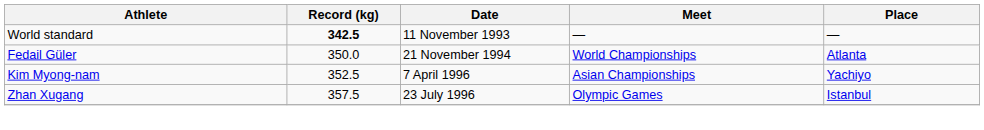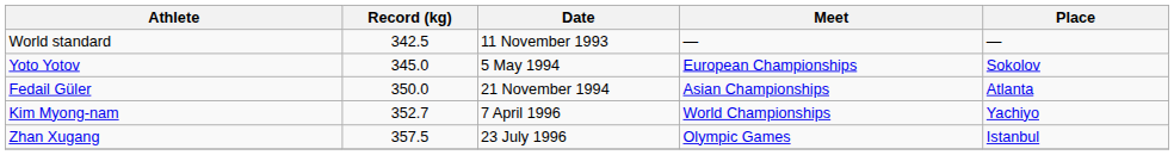World standard | Record (kg): bold -> normal
+ row: Yoto Yotov | 345.0 | 5 May 1994 | European Championships | Sokolov
Fedail Güler | Meet: World Championships -> Asian Championships
Kim Myong-nam | Record (kg): 352.5 -> 352.7
Kim Myong-nam | Meet: Asian Championships -> World Championships
